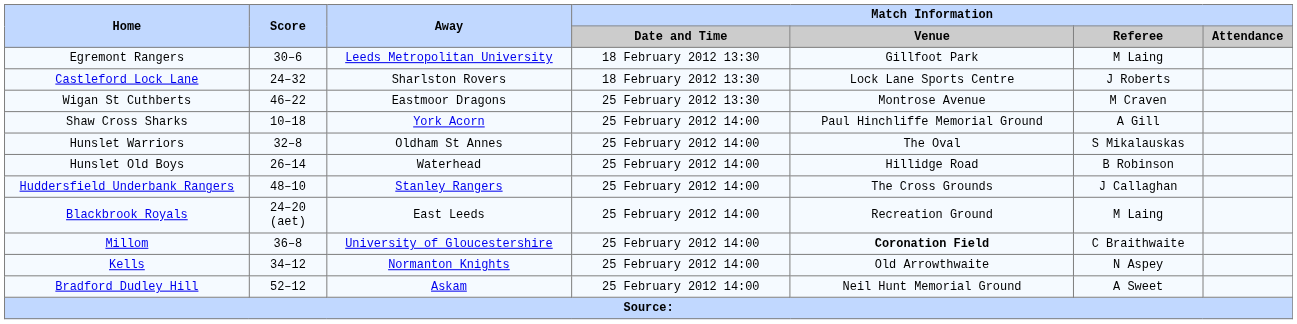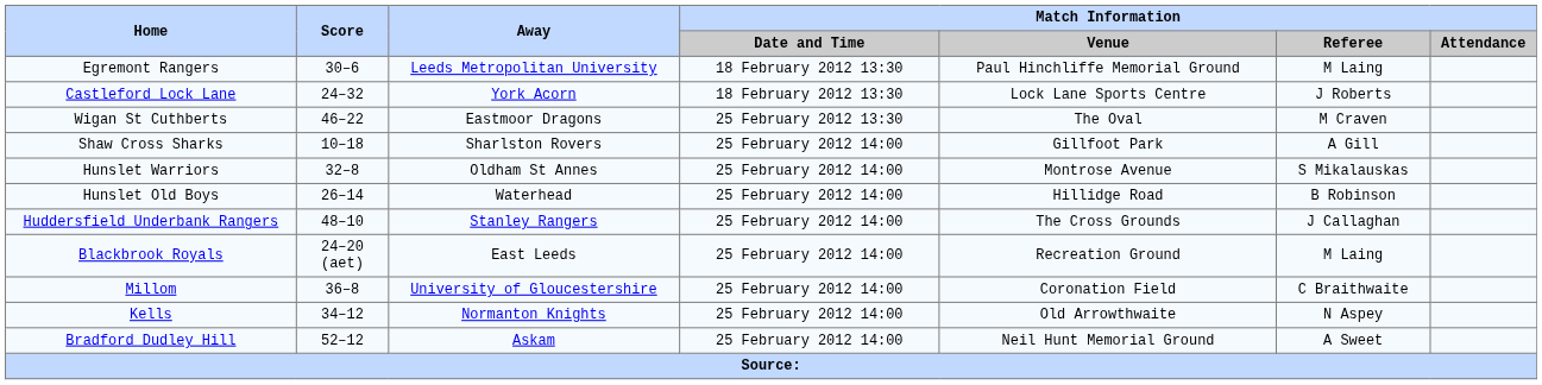Egremont Rangers | Match Information / Venue: Gillfoot Park -> Paul Hinchliffe Memorial Ground
Castleford Lock Lane | Away: Sharlston Rovers -> York Acorn
Wigan St Cuthberts | Match Information / Venue: Montrose Avenue -> The Oval
Shaw Cross Sharks | Away: York Acorn -> Sharlston Rovers
Shaw Cross Sharks | Match Information / Venue: Paul Hinchliffe Memorial Ground -> Gillfoot Park
Hunslet Warriors | Match Information / Venue: The Oval -> Montrose Avenue
Millom | Match Information / Venue: bold -> normal
